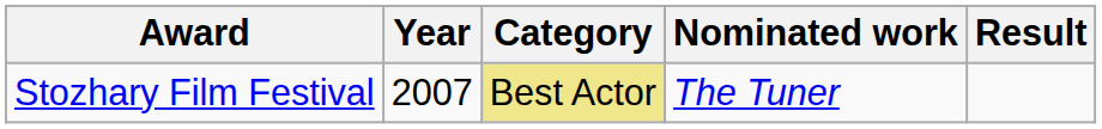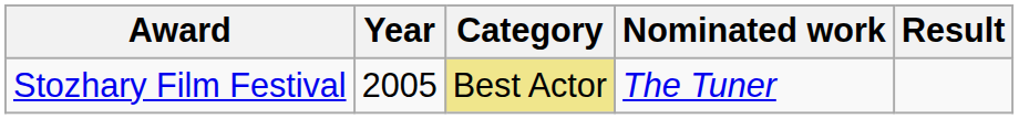Stozhary Film Festival | Year: 2007 -> 2005
